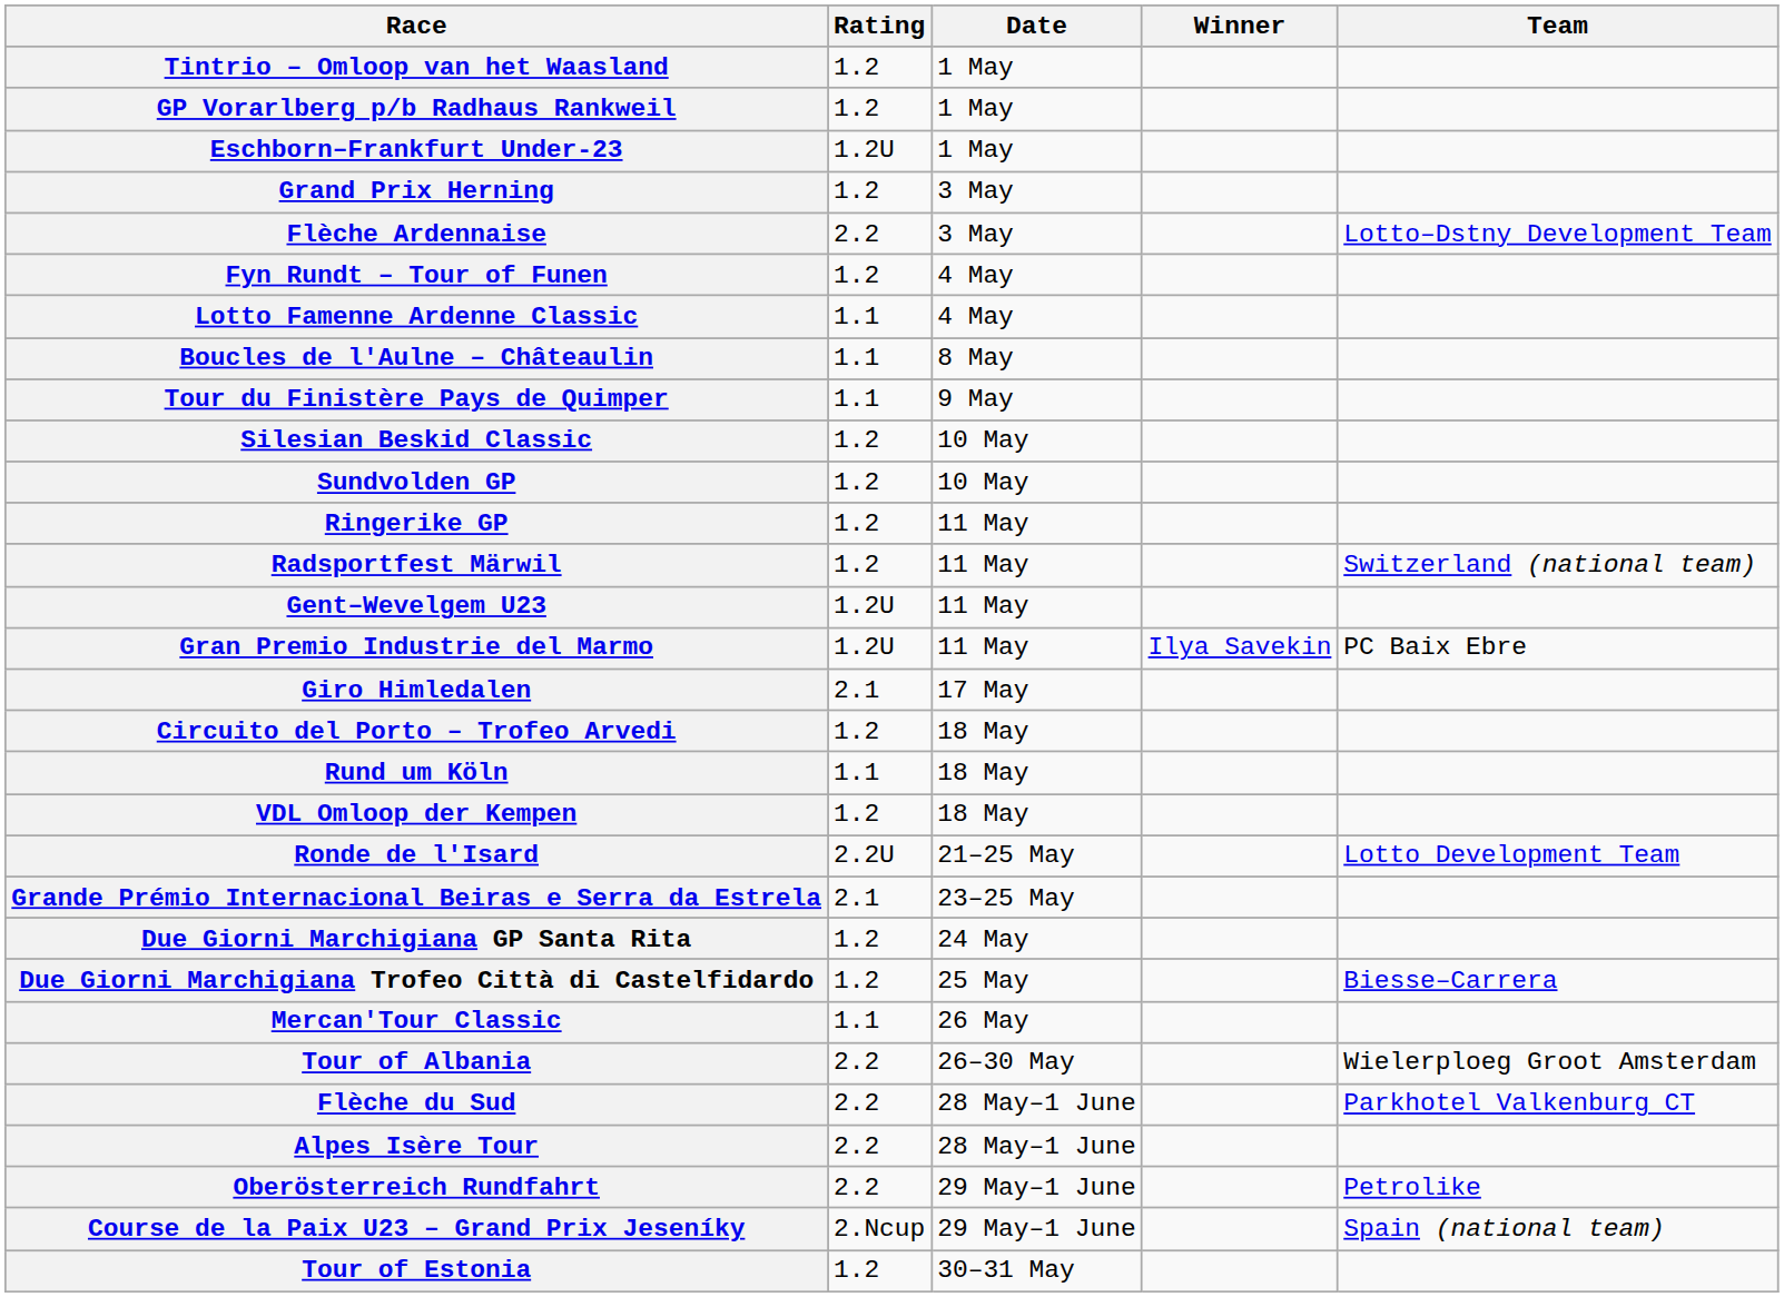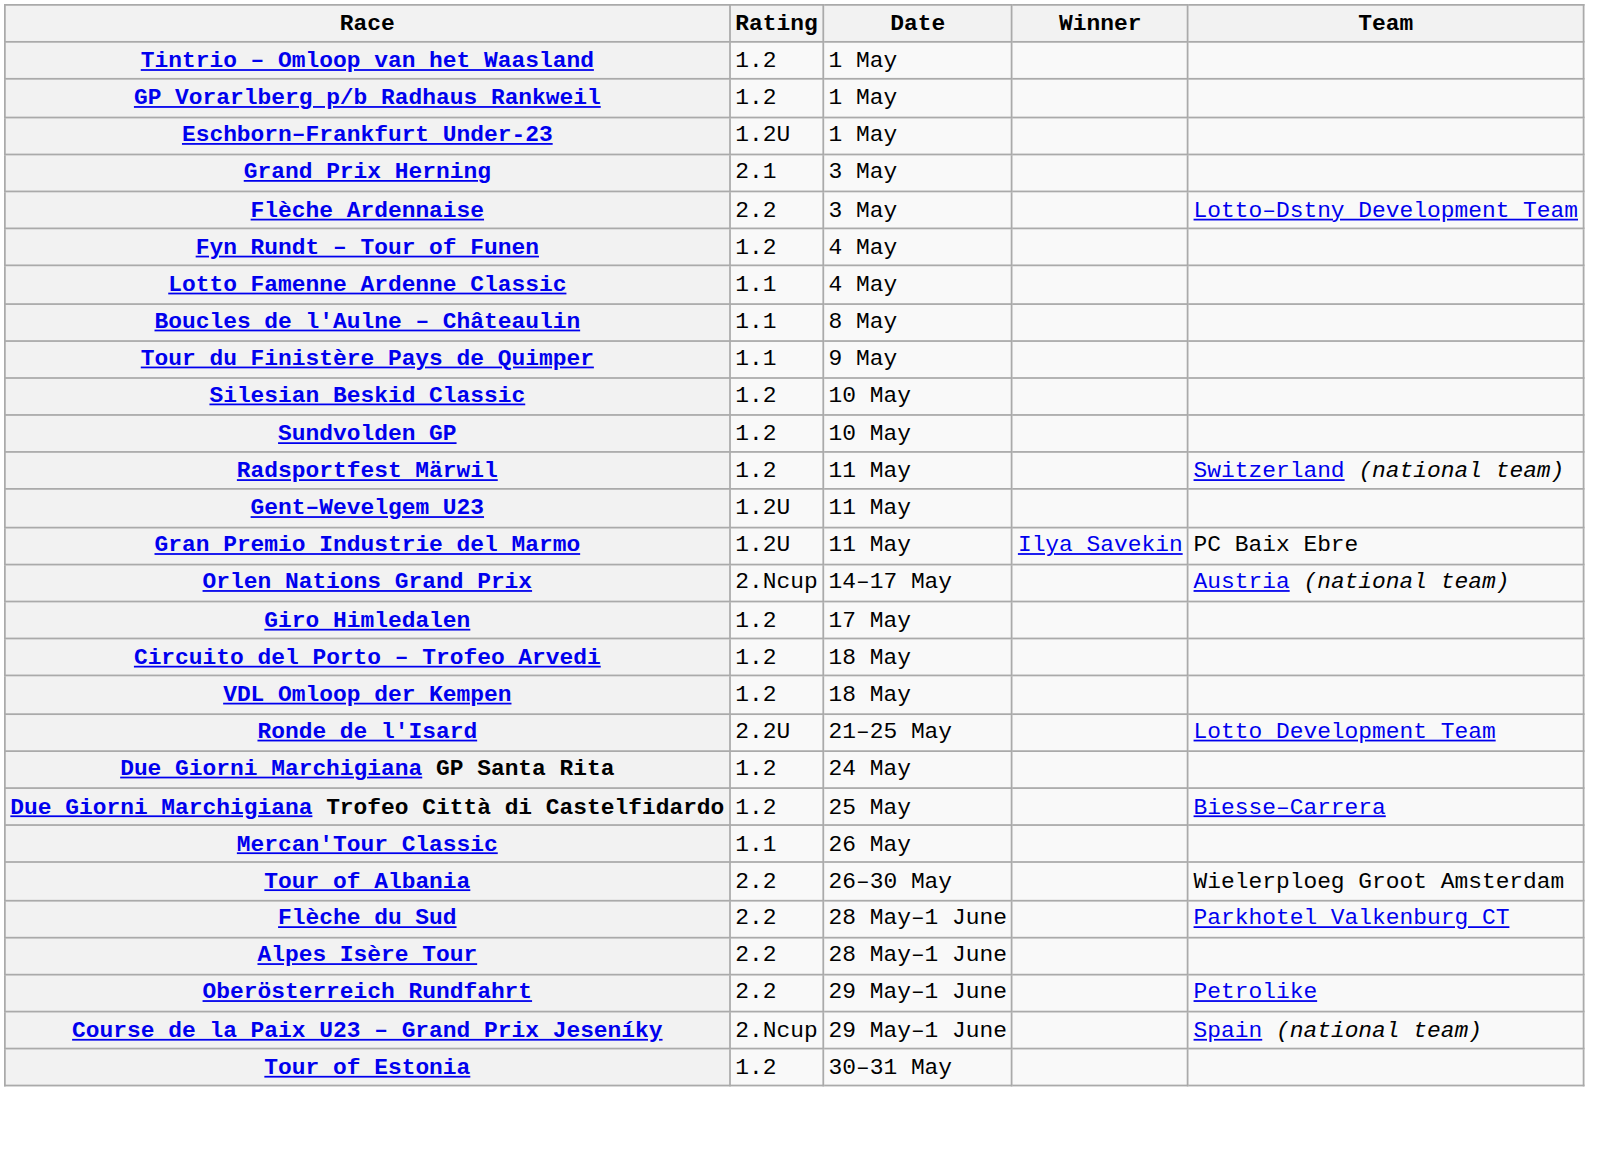Grand Prix Herning | Rating: 1.2 -> 2.1
- row: Ringerike GP | 1.2 | 11 May
+ row: Orlen Nations Grand Prix | 2.Ncup | 14–17 May | Austria (national team)
Giro Himledalen | Rating: 2.1 -> 1.2
- row: Rund um Köln | 1.1 | 18 May
- row: Grande Prémio Internacional Beiras e Serra da Estrela | 2.1 | 23–25 May
